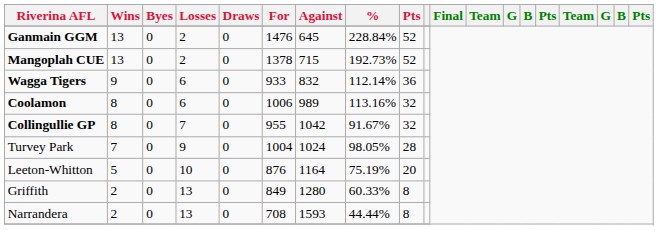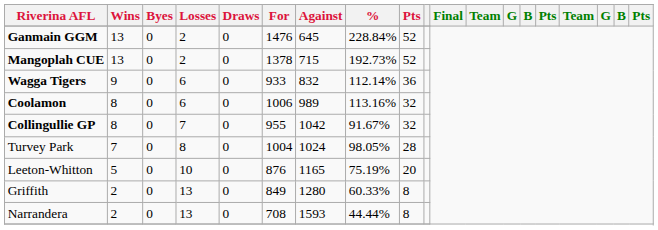Turvey Park | Losses: 9 -> 8
Leeton-Whitton | Against: 1164 -> 1165
